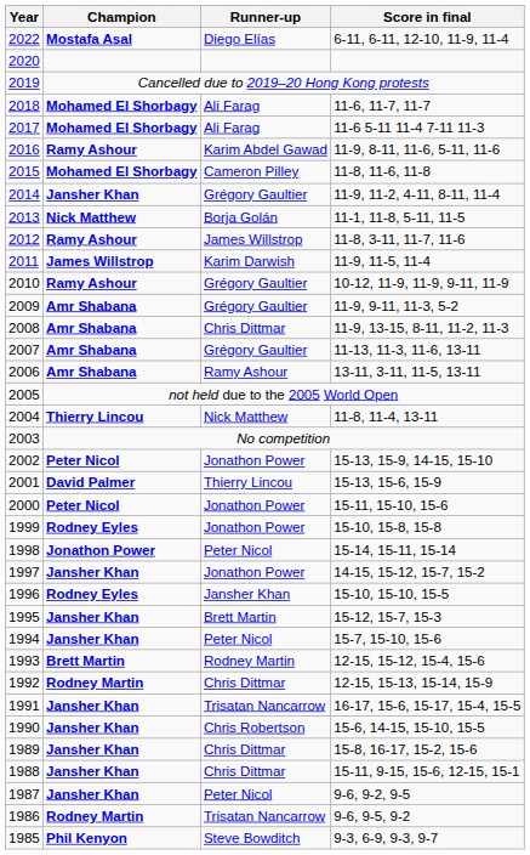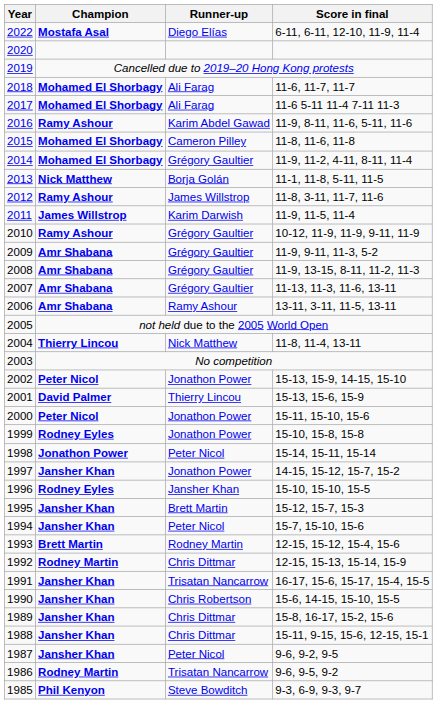2014 | Champion: Jansher Khan -> Mohamed El Shorbagy
2008 | Runner-up: Chris Dittmar -> Grégory Gaultier
